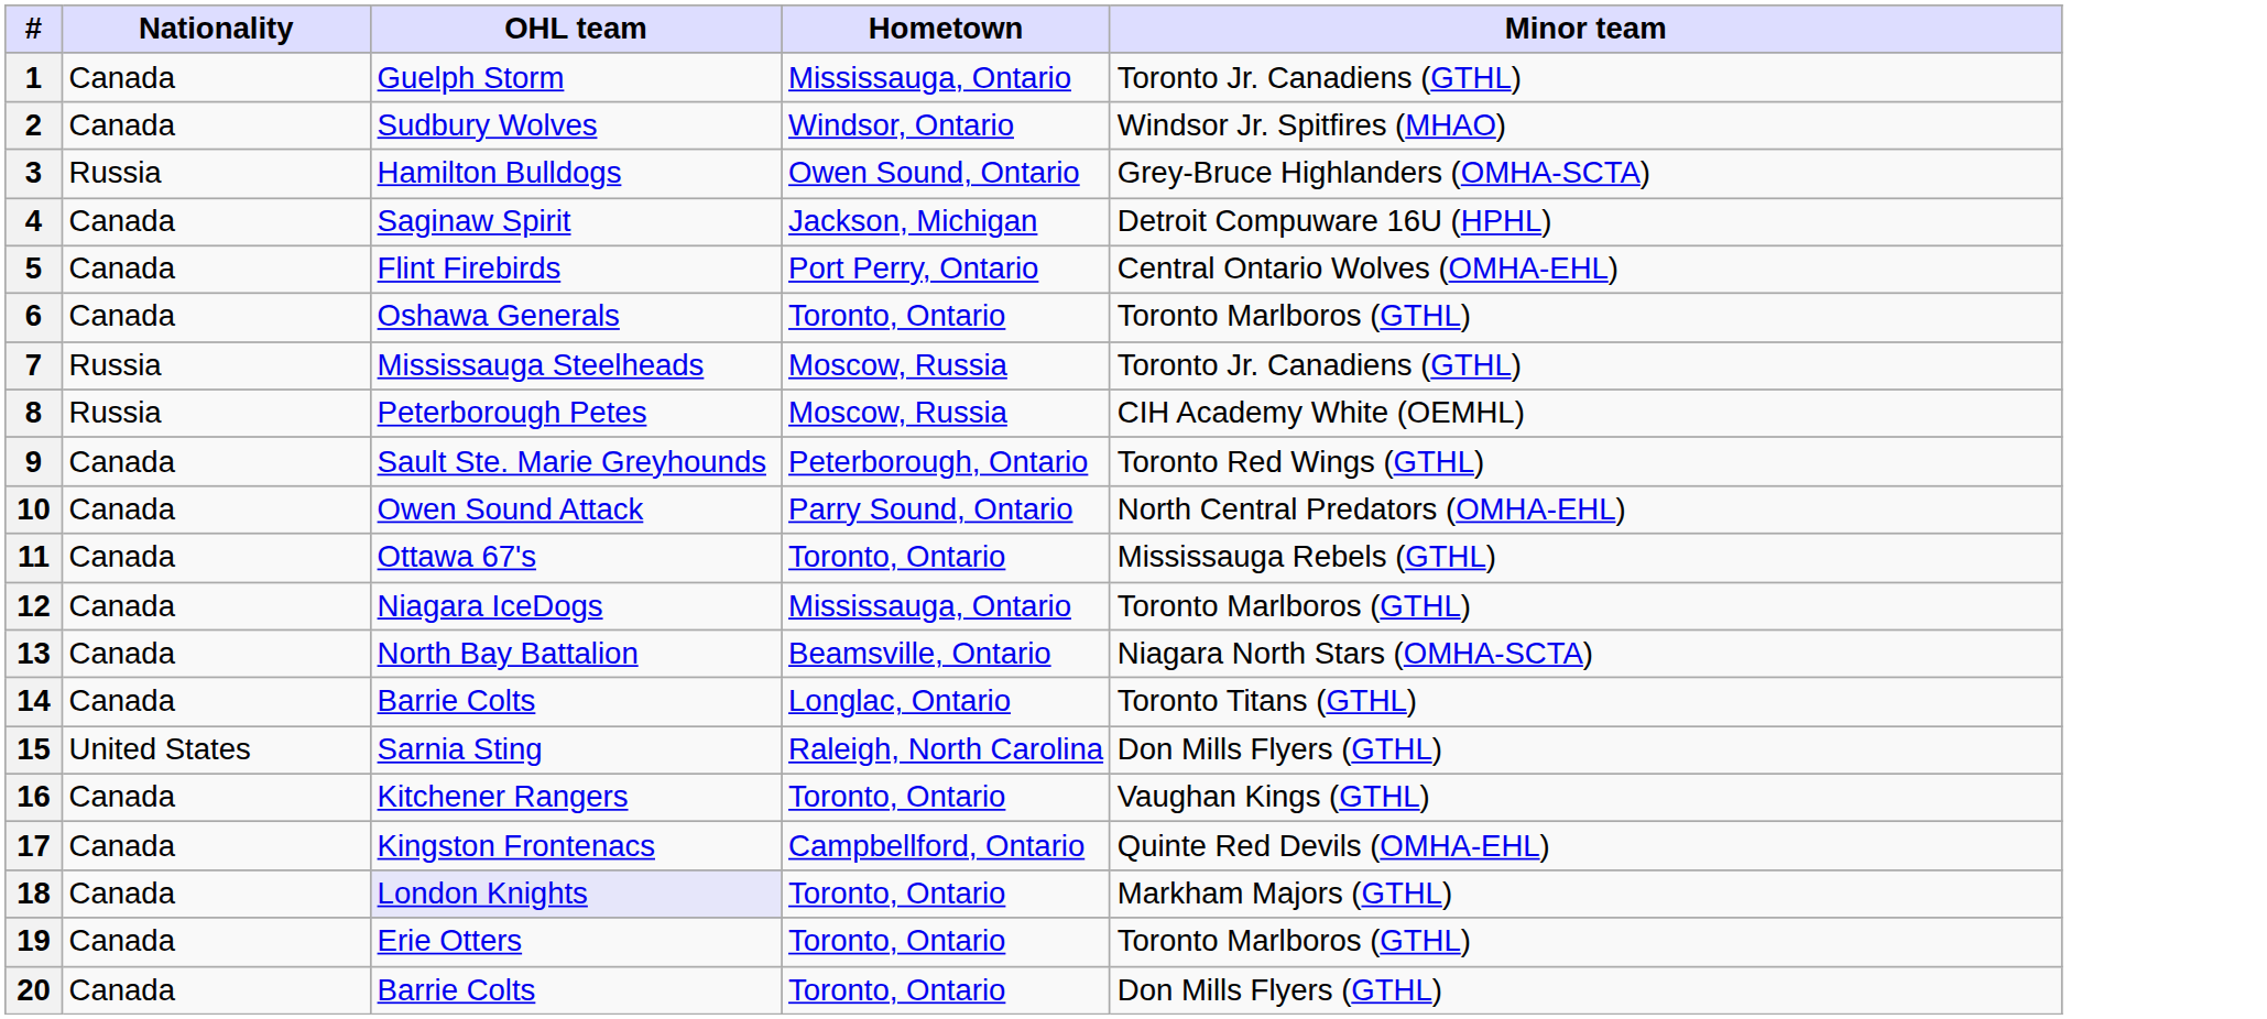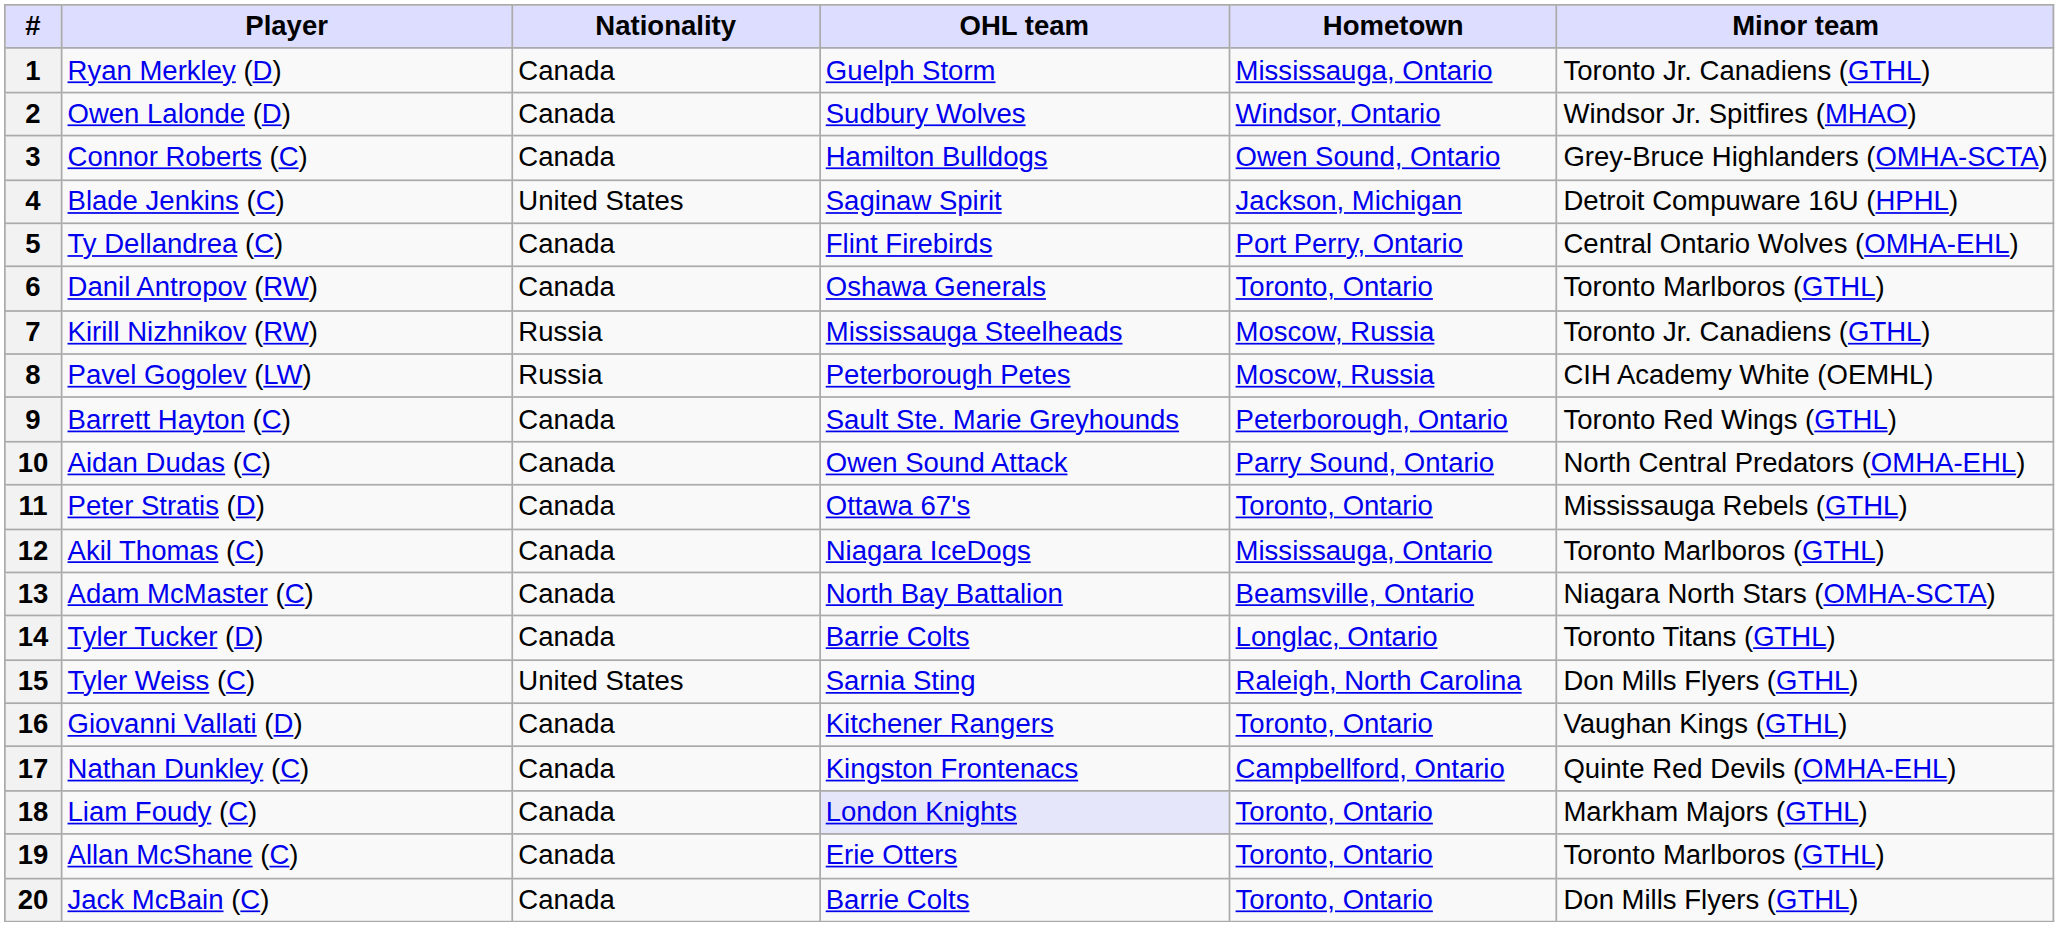+ column: Player | Ryan Merkley (D) | Owen Lalonde (D) | Connor Roberts (C) | Blade Jenkins (C) | Ty Dellandrea (C) | Danil Antropov (RW) | Kirill Nizhnikov (RW) | Pavel Gogolev (LW) | Barrett Hayton (C) | Aidan Dudas (C) | Peter Stratis (D) | Akil Thomas (C) | Adam McMaster (C) | Tyler Tucker (D) | Tyler Weiss (C) | Giovanni Vallati (D) | Nathan Dunkley (C) | Liam Foudy (C) | Allan McShane (C) | Jack McBain (C)
3 | Nationality: Russia -> Canada
4 | Nationality: Canada -> United States
